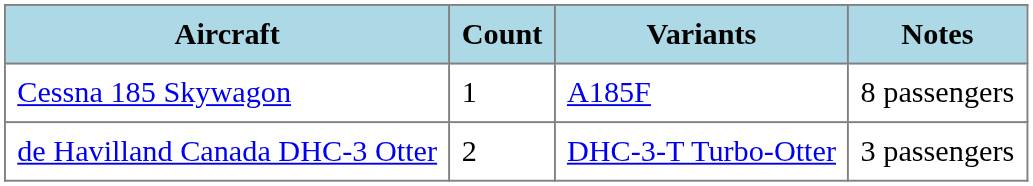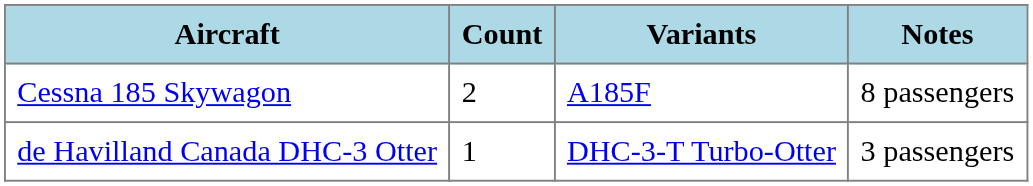Cessna 185 Skywagon | Count: 1 -> 2
de Havilland Canada DHC-3 Otter | Count: 2 -> 1
